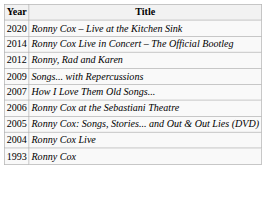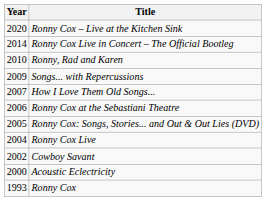Ronny, Rad and Karen | Year: 2012 -> 2010
+ row: 2002 | Cowboy Savant
+ row: 2000 | Acoustic Eclectricity
